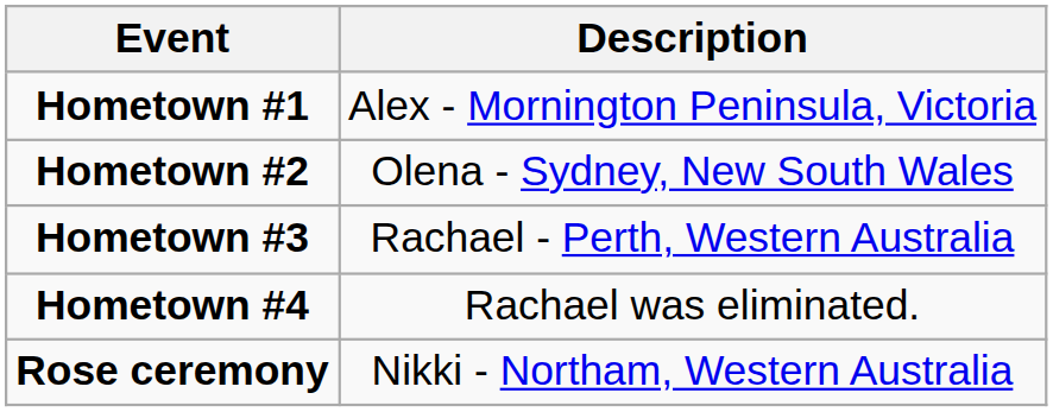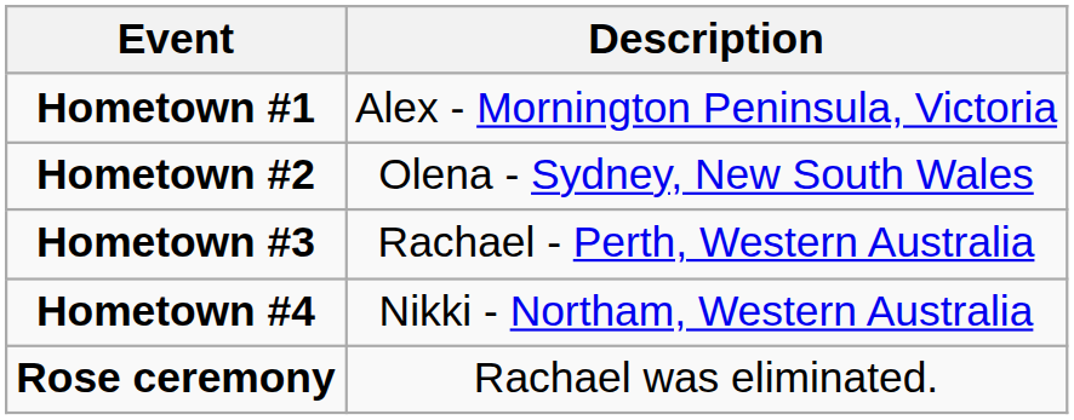Hometown #4 | Description: Rachael was eliminated. -> Nikki - Northam, Western Australia
Rose ceremony | Description: Nikki - Northam, Western Australia -> Rachael was eliminated.
